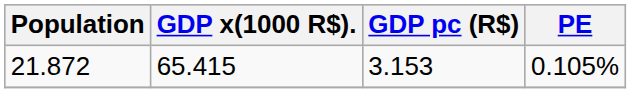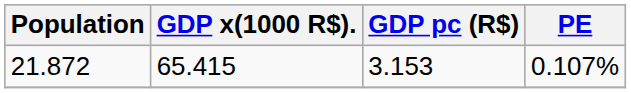21.872 | PE: 0.105% -> 0.107%
